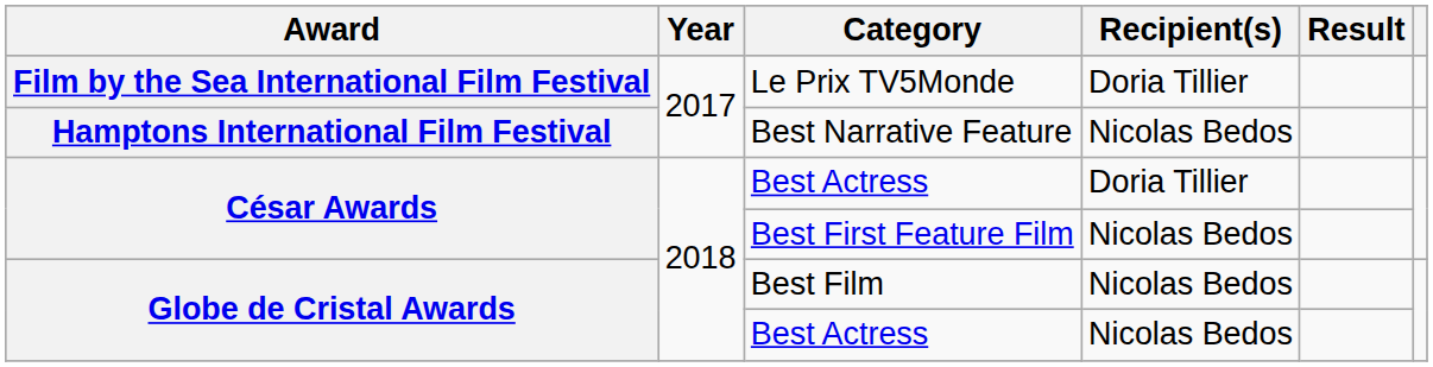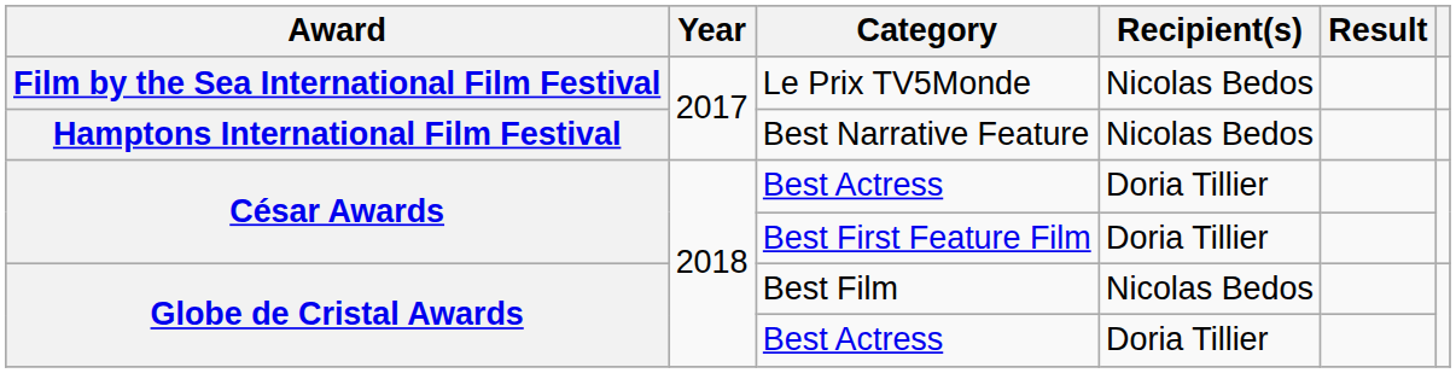Le Prix TV5Monde | Recipient(s): Doria Tillier -> Nicolas Bedos
Best First Feature Film | Recipient(s): Nicolas Bedos -> Doria Tillier
Globe de Cristal Awards / Best Actress | Recipient(s): Nicolas Bedos -> Doria Tillier
